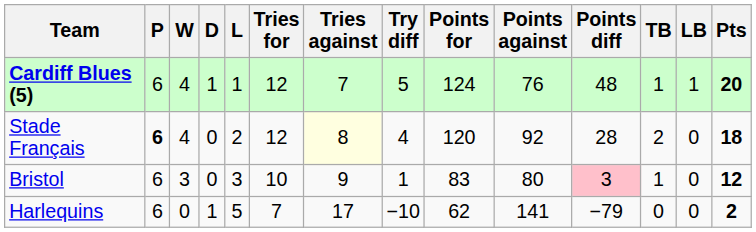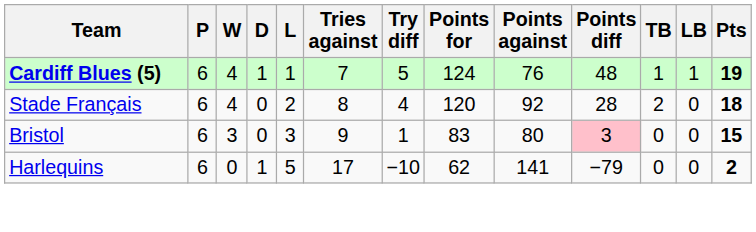- column: Tries for | 12 | 12 | 10 | 7
Cardiff Blues (5) | Pts: 20 -> 19
Stade Français | P: bold -> normal
Stade Français | Tries against: lightyellow background -> no background
Bristol | TB: 1 -> 0
Bristol | Pts: 12 -> 15
